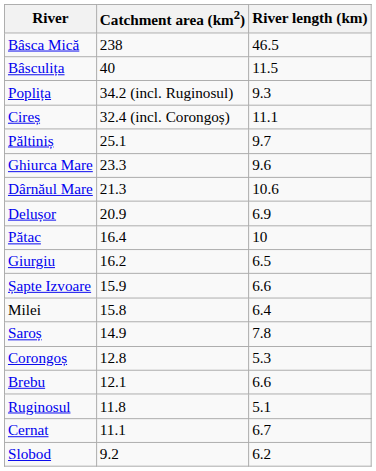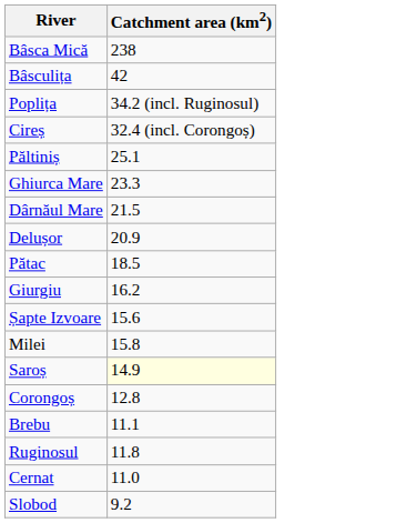- column: River length (km) | 46.5 | 11.5 | 9.3 | 11.1 | 9.7 | 9.6 | 10.6 | 6.9 | 10 | 6.5 | 6.6 | 6.4 | 7.8 | 5.3 | 6.6 | 5.1 | 6.7 | 6.2
Bâsculița | Catchment area (km2): 40 -> 42
Dârnăul Mare | Catchment area (km2): 21.3 -> 21.5
Pătac | Catchment area (km2): 16.4 -> 18.5
Șapte Izvoare | Catchment area (km2): 15.9 -> 15.6
Saroș | Catchment area (km2): no background -> lightyellow background
Brebu | Catchment area (km2): 12.1 -> 11.1
Cernat | Catchment area (km2): 11.1 -> 11.0
